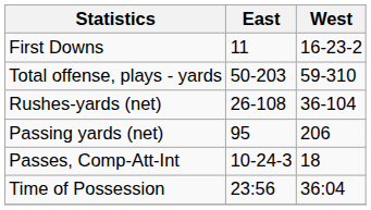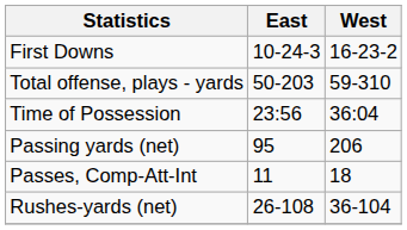First Downs | East: 11 -> 10-24-3
rows swapped: Rushes-yards (net) <-> Time of Possession
Passes, Comp-Att-Int | East: 10-24-3 -> 11
